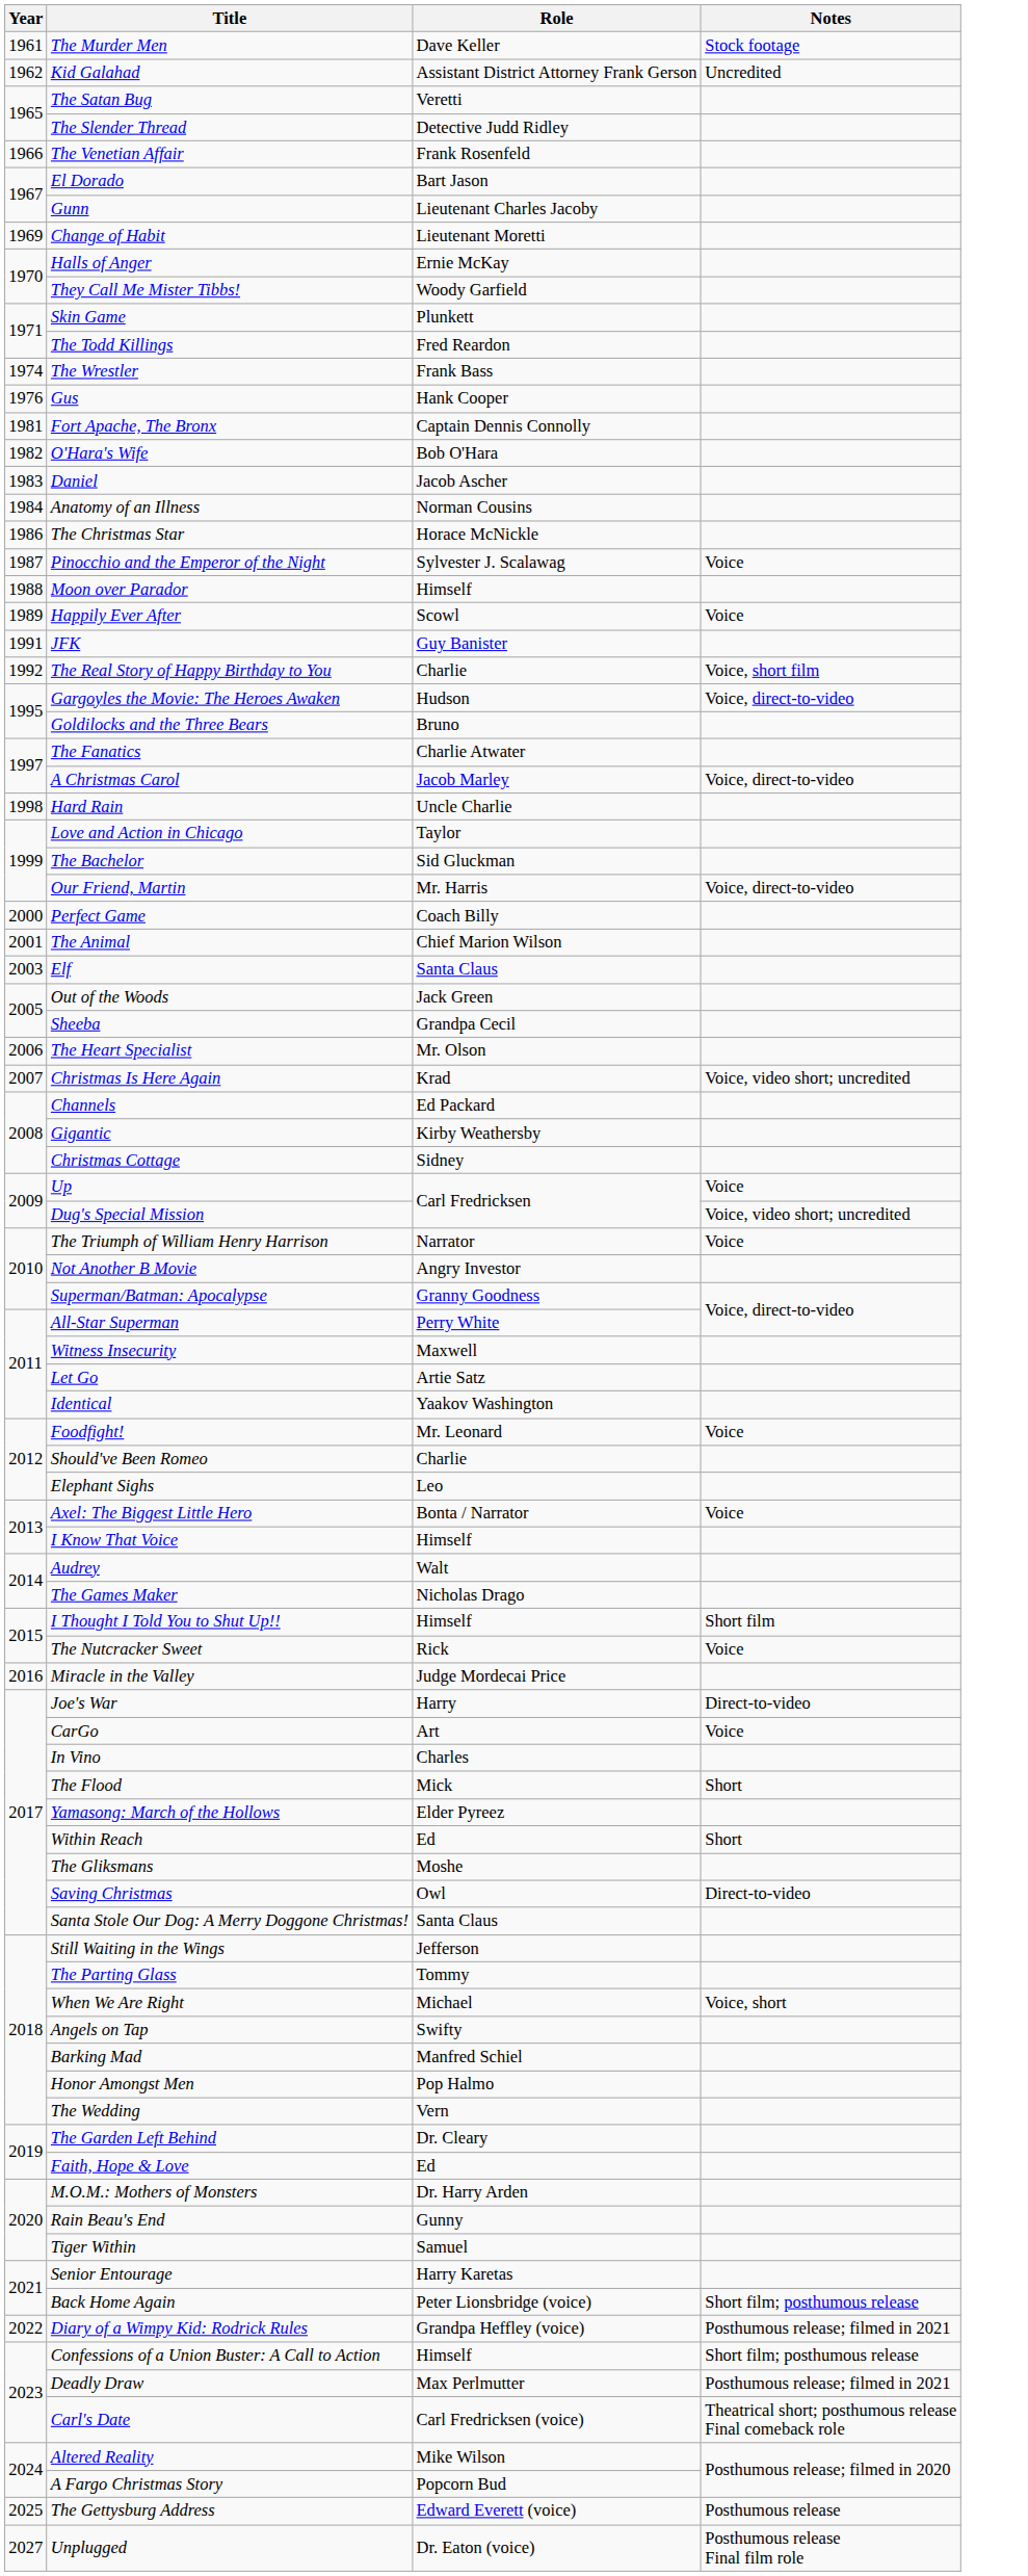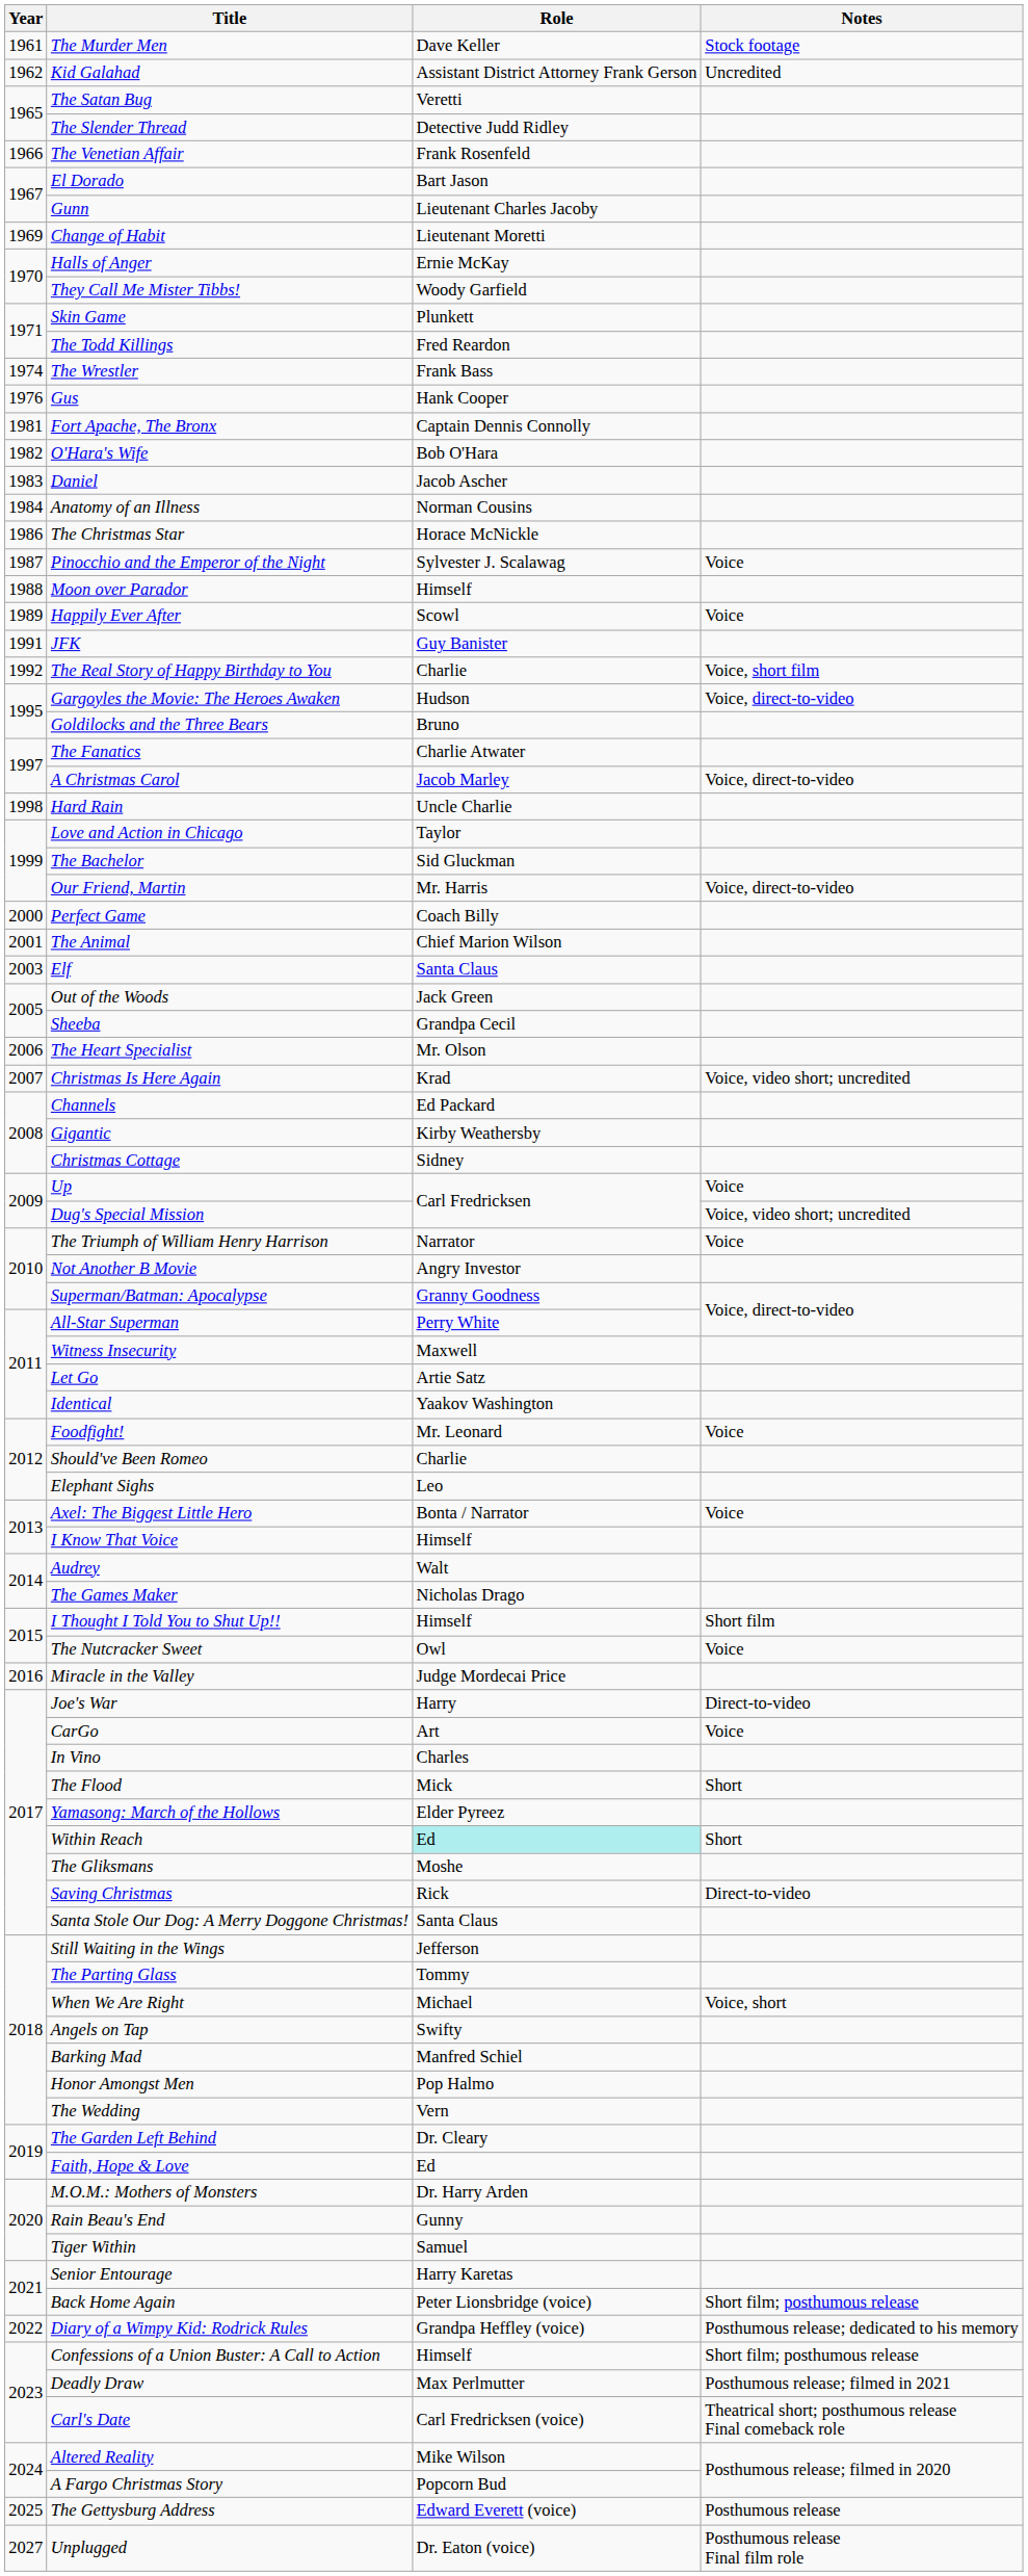The Nutcracker Sweet | Role: Rick -> Owl
Within Reach | Role: no background -> paleturquoise background
Saving Christmas | Role: Owl -> Rick
Diary of a Wimpy Kid: Rodrick Rules | Notes: Posthumous release; filmed in 2021 -> Posthumous release; dedicated to his memory
